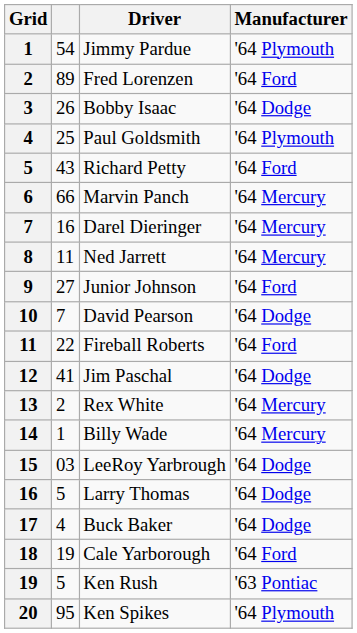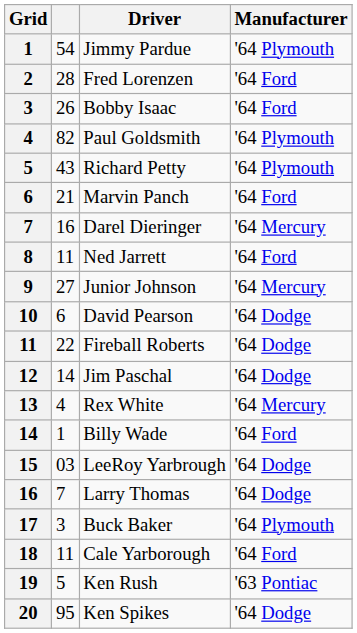Fred Lorenzen | column 2: 89 -> 28
Bobby Isaac | Manufacturer: '64 Dodge -> '64 Ford
Paul Goldsmith | column 2: 25 -> 82
Richard Petty | Manufacturer: '64 Ford -> '64 Plymouth
Marvin Panch | column 2: 66 -> 21
Marvin Panch | Manufacturer: '64 Mercury -> '64 Ford
Ned Jarrett | Manufacturer: '64 Mercury -> '64 Ford
Junior Johnson | Manufacturer: '64 Ford -> '64 Mercury
David Pearson | column 2: 7 -> 6
Fireball Roberts | Manufacturer: '64 Ford -> '64 Dodge
Jim Paschal | column 2: 41 -> 14
Rex White | column 2: 2 -> 4
Billy Wade | Manufacturer: '64 Mercury -> '64 Ford
Larry Thomas | column 2: 5 -> 7
Buck Baker | column 2: 4 -> 3
Buck Baker | Manufacturer: '64 Dodge -> '64 Plymouth
Cale Yarborough | column 2: 19 -> 11
Ken Spikes | Manufacturer: '64 Plymouth -> '64 Dodge
